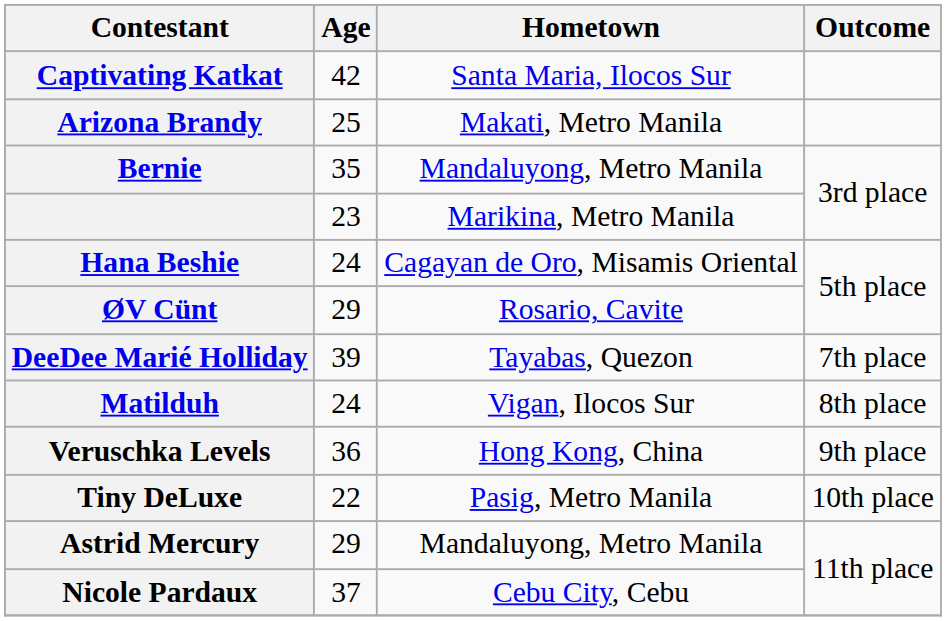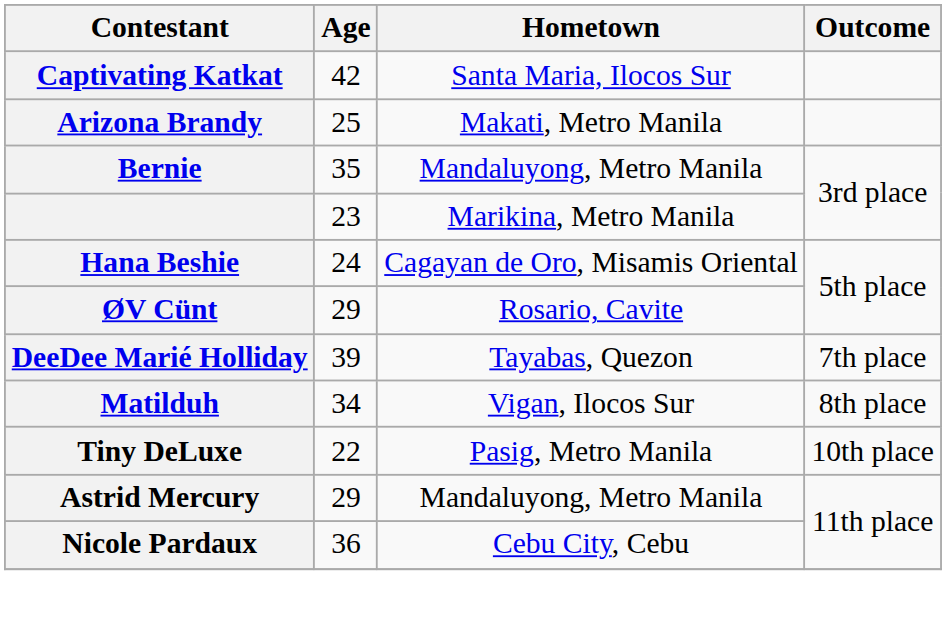Matilduh | Age: 24 -> 34
- row: Veruschka Levels | 36 | Hong Kong, China | 9th place
Nicole Pardaux | Age: 37 -> 36
